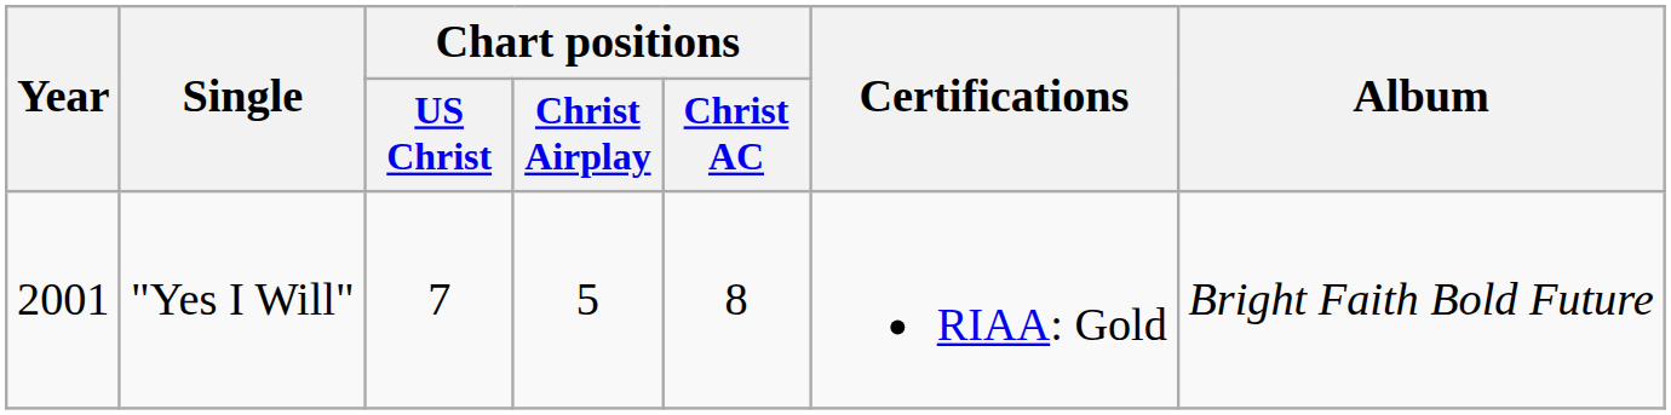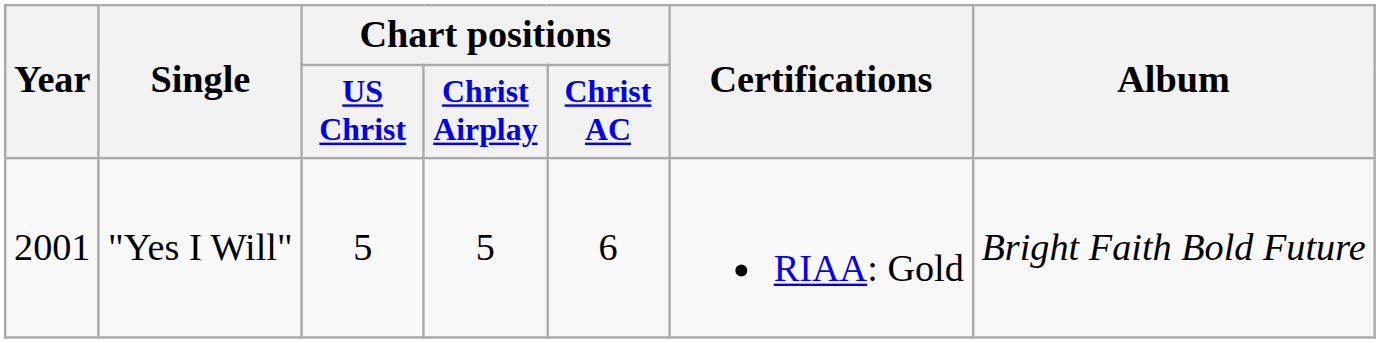"Yes I Will" | Chart positions / US Christ: 7 -> 5
"Yes I Will" | Chart positions / Christ AC: 8 -> 6
